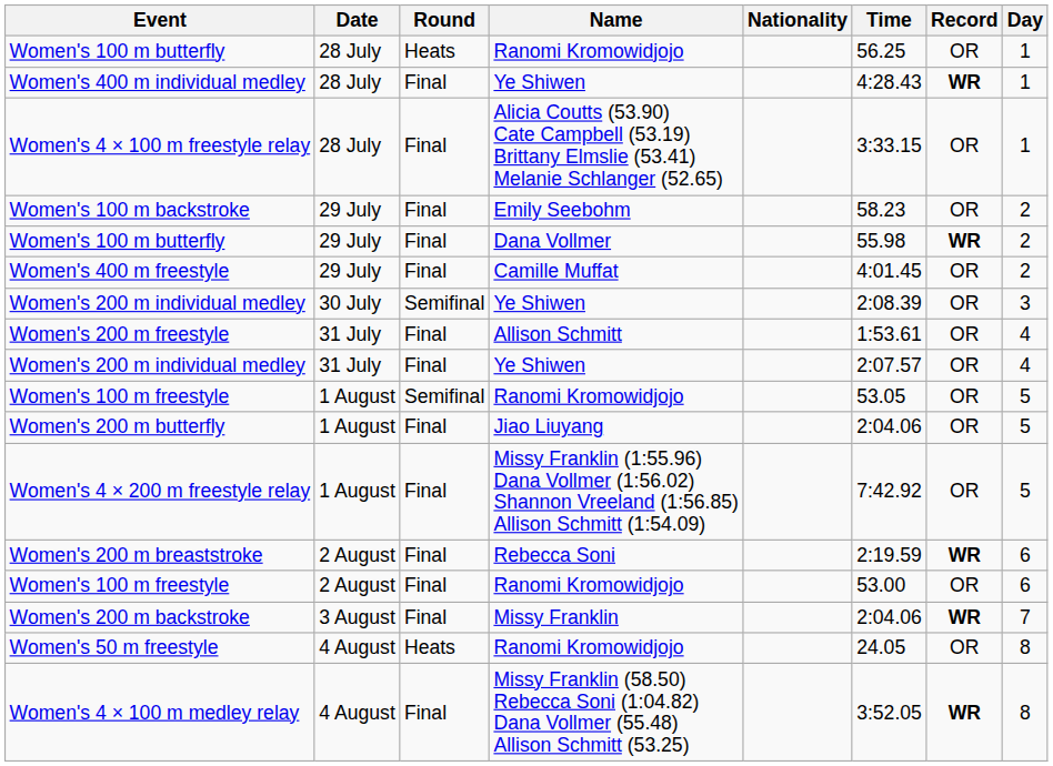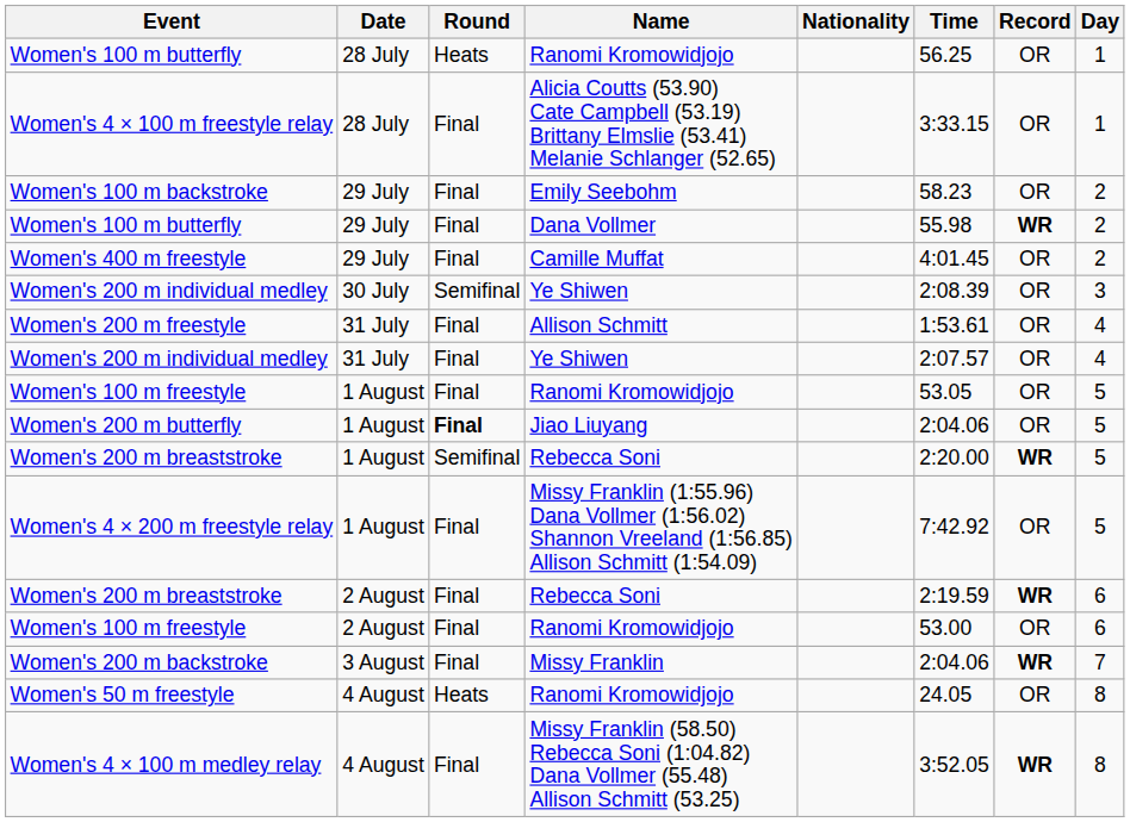- row: Women's 400 m individual medley | 28 July | Final | Ye Shiwen | 4:28.43 | WR | 1
Women's 100 m freestyle / 1 August | Round: Semifinal -> Final
Women's 200 m butterfly | Round: normal -> bold
+ row: Women's 200 m breaststroke | 1 August | Semifinal | Rebecca Soni | 2:20.00 | WR | 5
